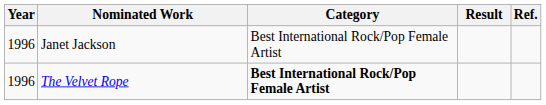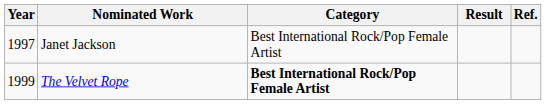Janet Jackson | Year: 1996 -> 1997
The Velvet Rope | Year: 1996 -> 1999
